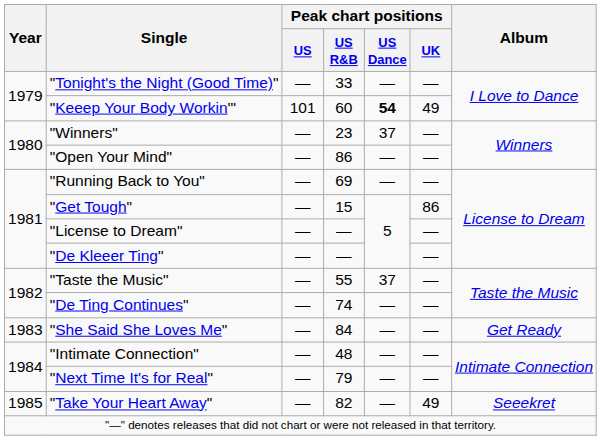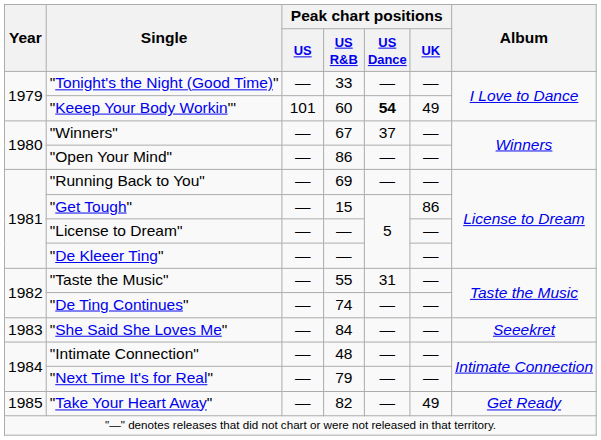"Winners" | Peak chart positions / US R&B: 23 -> 67
"Taste the Music" | Peak chart positions / US Dance: 37 -> 31
"She Said She Loves Me" | Album: Get Ready -> Seeekret
"Take Your Heart Away" | Album: Seeekret -> Get Ready
